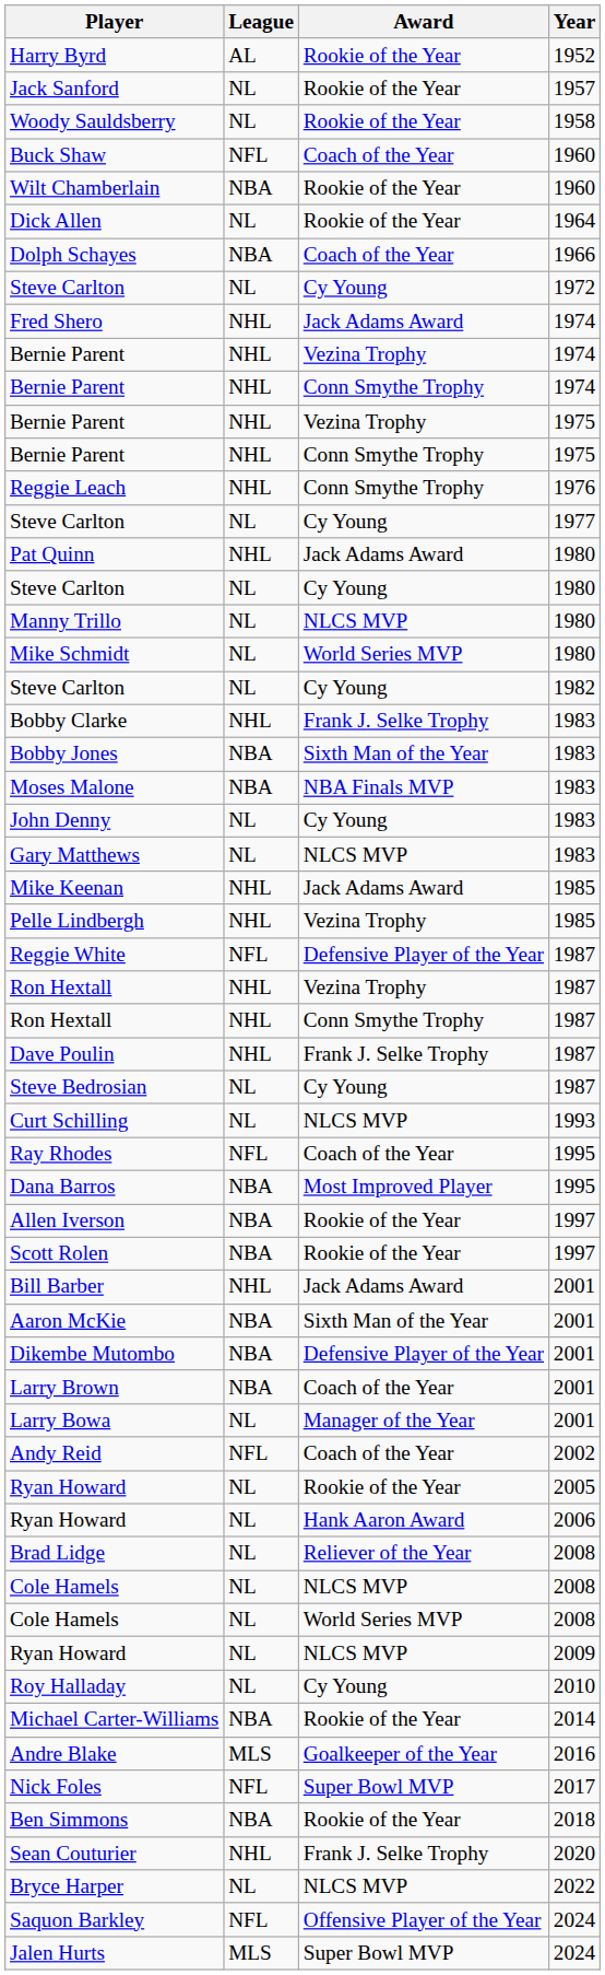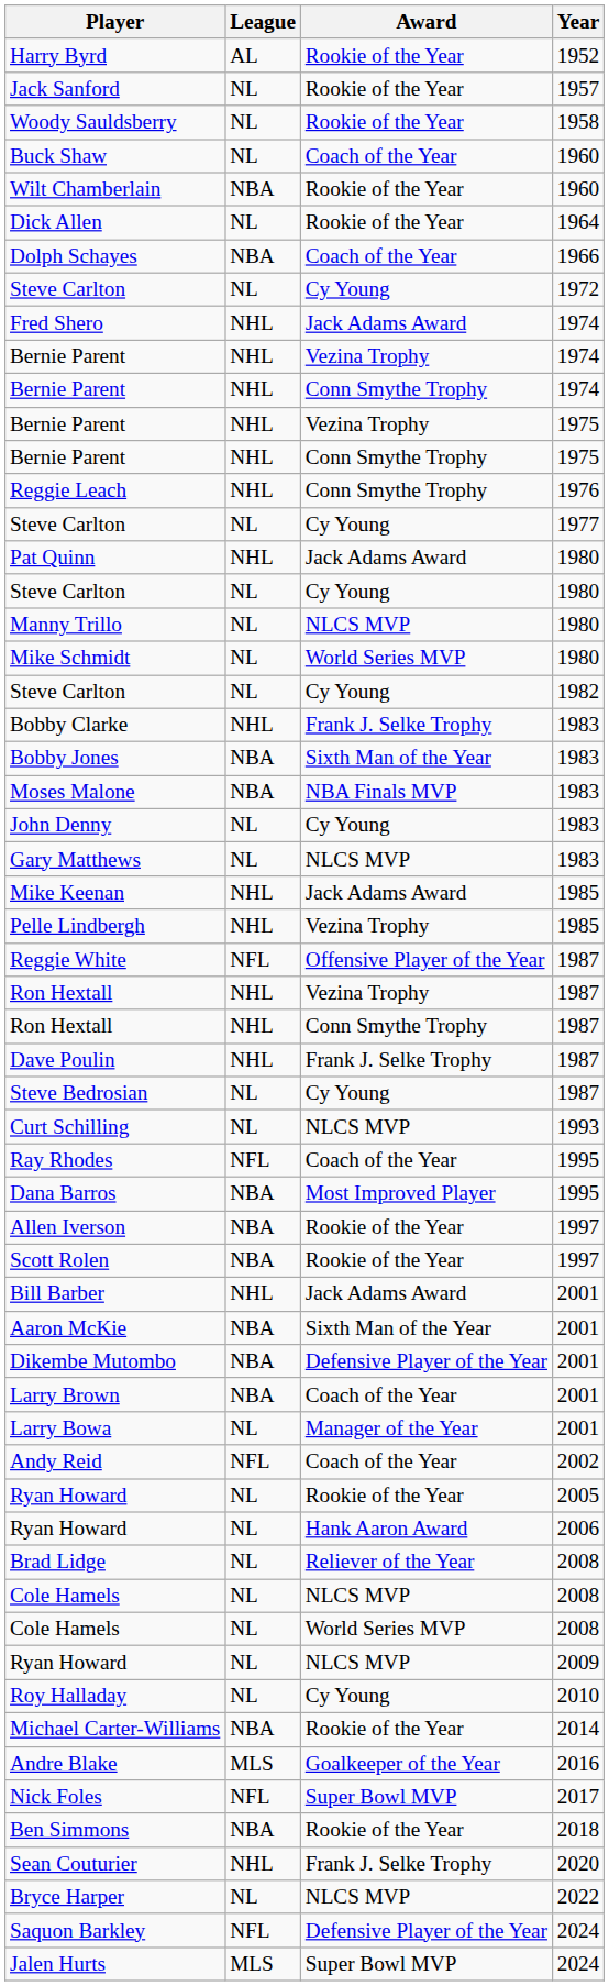Buck Shaw | League: NFL -> NL
Reggie White | Award: Defensive Player of the Year -> Offensive Player of the Year
Saquon Barkley | Award: Offensive Player of the Year -> Defensive Player of the Year
